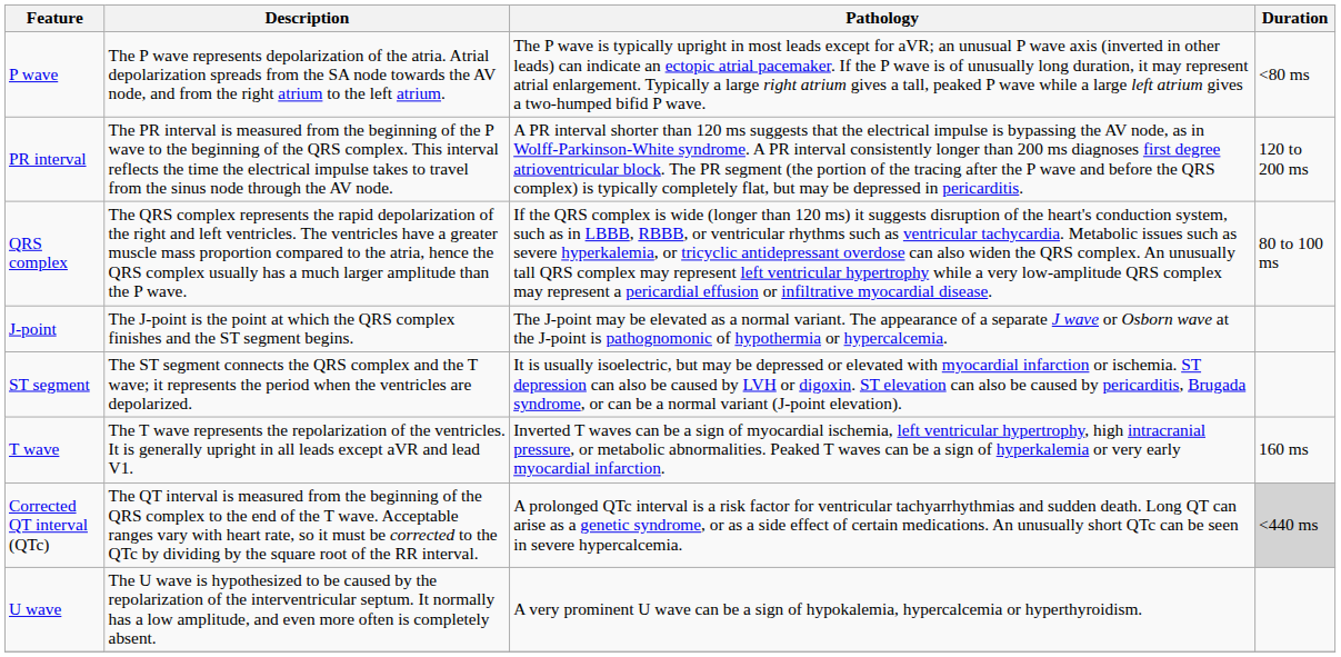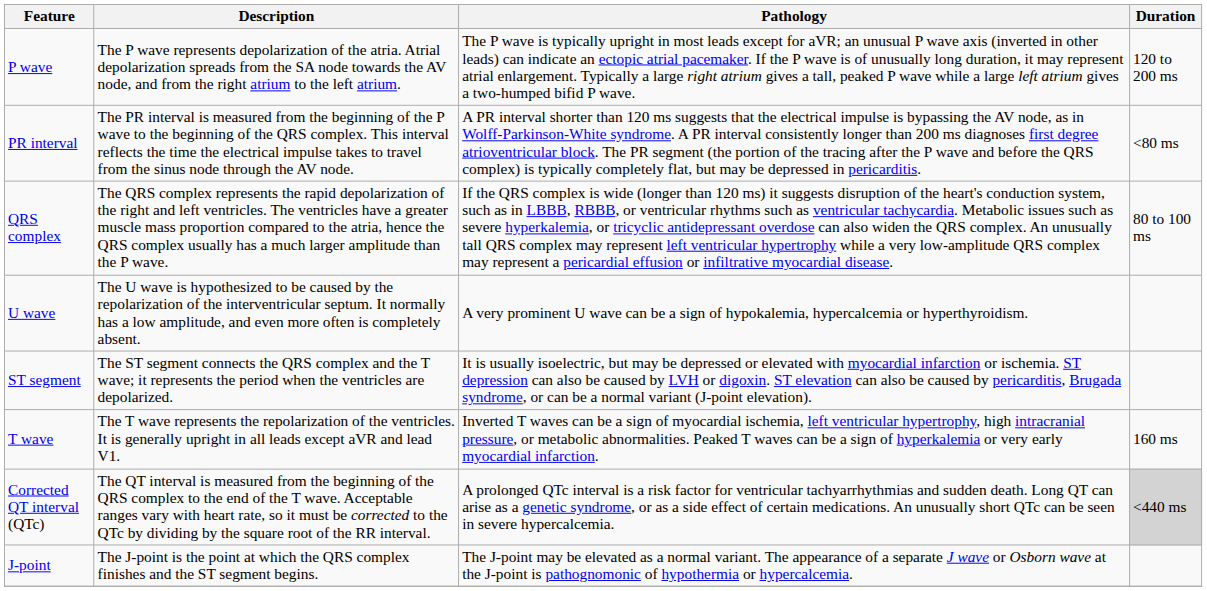P wave | Duration: <80 ms -> 120 to 200 ms
PR interval | Duration: 120 to 200 ms -> <80 ms
rows swapped: J-point <-> U wave
